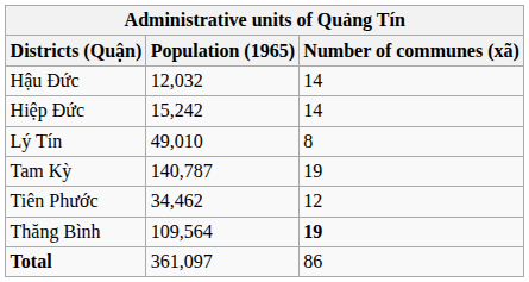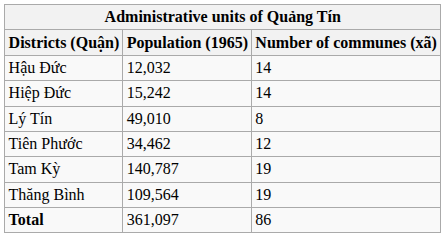rows swapped: Tam Kỳ <-> Tiên Phước
Thăng Bình | Number of communes (xã): bold -> normal
